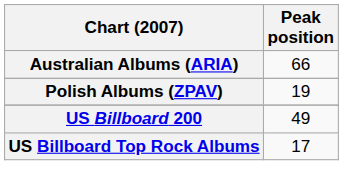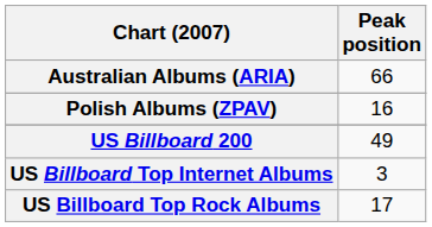Polish Albums (ZPAV) | Peak position: 19 -> 16
+ row: US Billboard Top Internet Albums | 3
